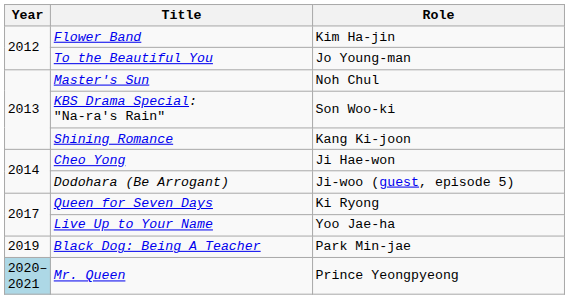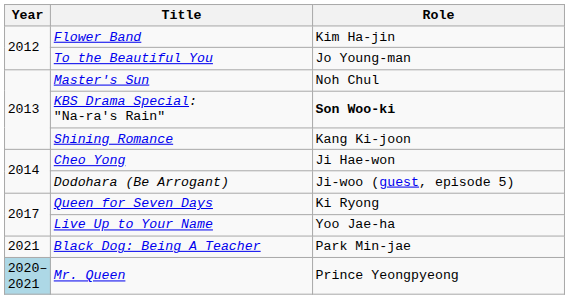KBS Drama Special: "Na-ra's Rain" | Role: normal -> bold
Black Dog: Being A Teacher | Year: 2019 -> 2021
